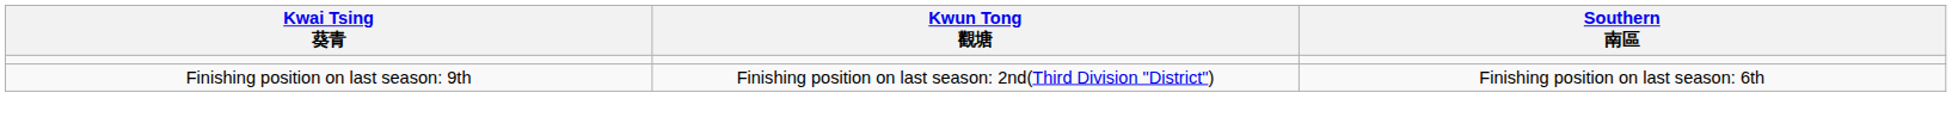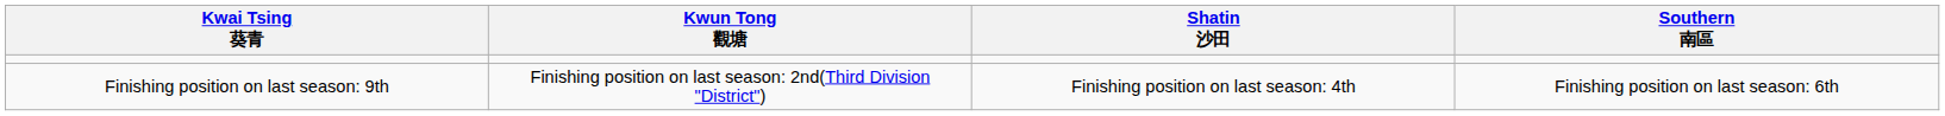+ column: Shatin 沙田 | Finishing position on last season: 4th
